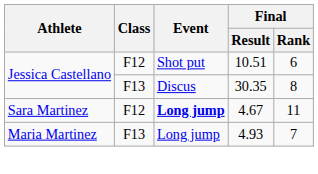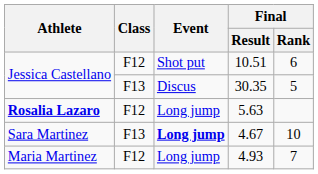30.35 | Final / Rank: 8 -> 5
+ row: Rosalia Lazaro | F12 | Long jump | 5.63
4.67 | Class: F12 -> F13
4.67 | Final / Rank: 11 -> 10
4.93 | Class: F13 -> F12
